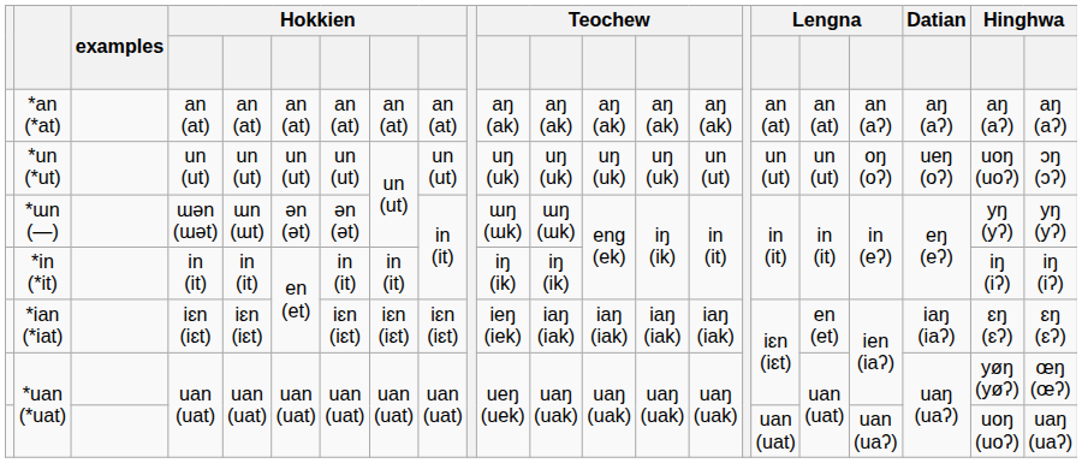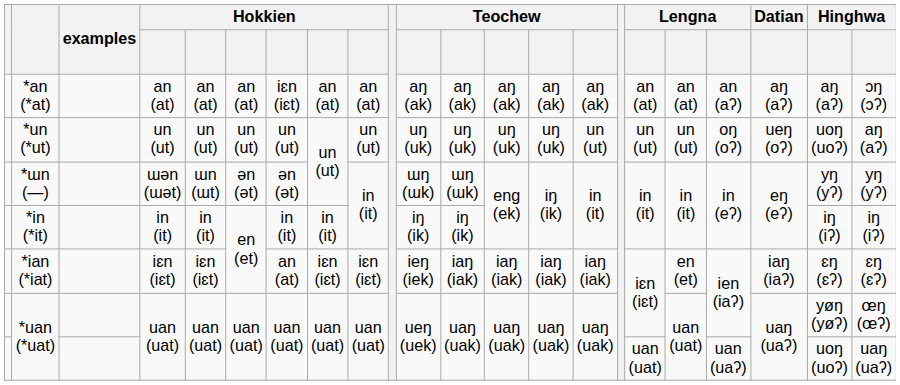*an (*at) | column 7: an (at) -> iɛn (iɛt)
*an (*at) | column 22: aŋ (aʔ) -> ɔŋ (ɔʔ)
*un (*ut) | column 22: ɔŋ (ɔʔ) -> aŋ (aʔ)
*ian (*iat) | column 7: iɛn (iɛt) -> an (at)
